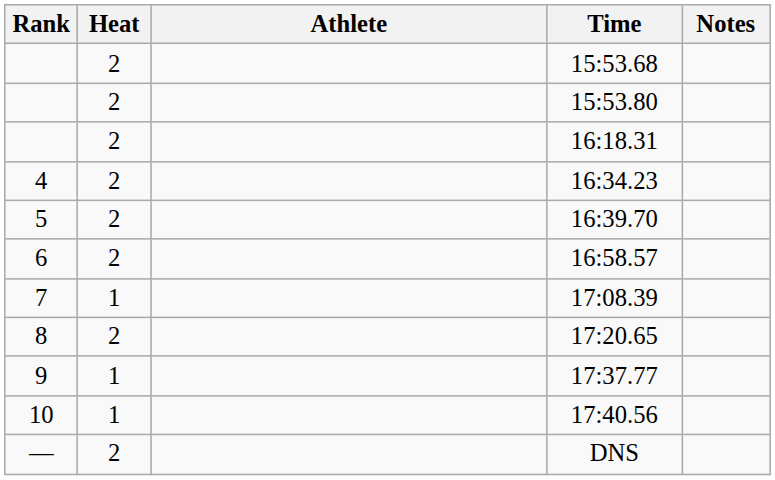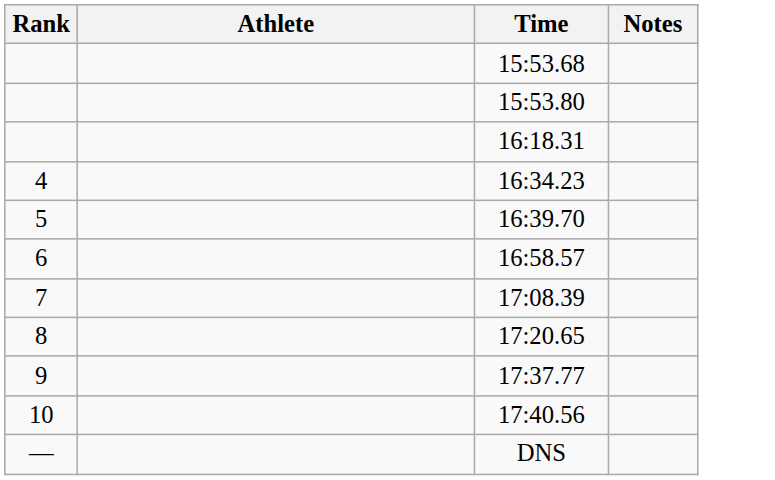- column: Heat | 2 | 2 | 2 | 2 | 2 | 2 | 1 | 2 | 1 | 1 | 2
